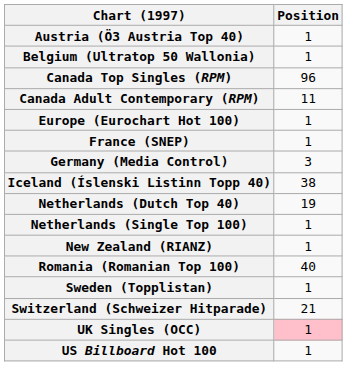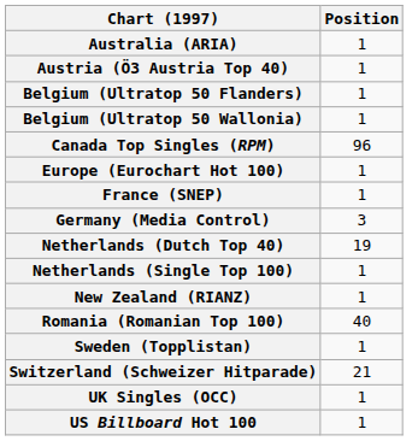+ row: Australia (ARIA) | 1
+ row: Belgium (Ultratop 50 Flanders) | 1
- row: Canada Adult Contemporary (RPM) | 11
- row: Iceland (Íslenski Listinn Topp 40) | 38
UK Singles (OCC) | Position: pink background -> no background
